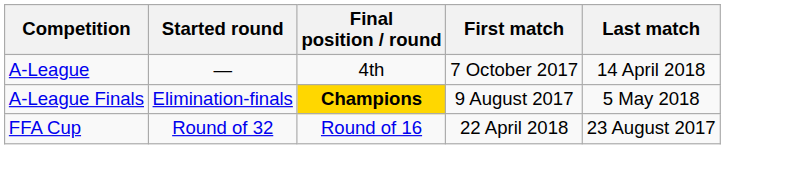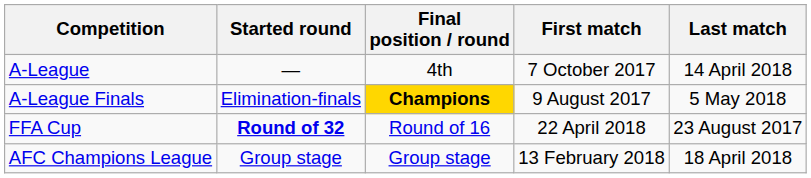FFA Cup | Started round: normal -> bold
+ row: AFC Champions League | Group stage | Group stage | 13 February 2018 | 18 April 2018
